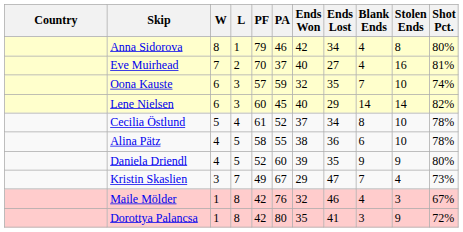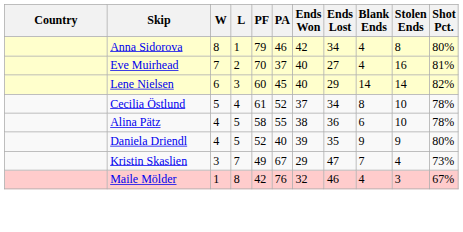- row: Oona Kauste | 6 | 3 | 57 | 59 | 32 | 35 | 7 | 10 | 74%
Daniela Driendl | PA: 60 -> 40
- row: Dorottya Palancsa | 1 | 8 | 42 | 80 | 35 | 41 | 3 | 9 | 72%
